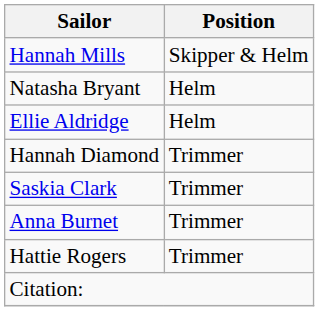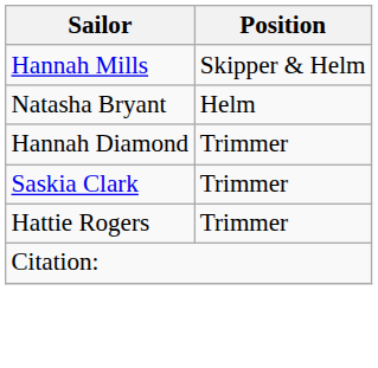- row: Ellie Aldridge | Helm
- row: Anna Burnet | Trimmer
